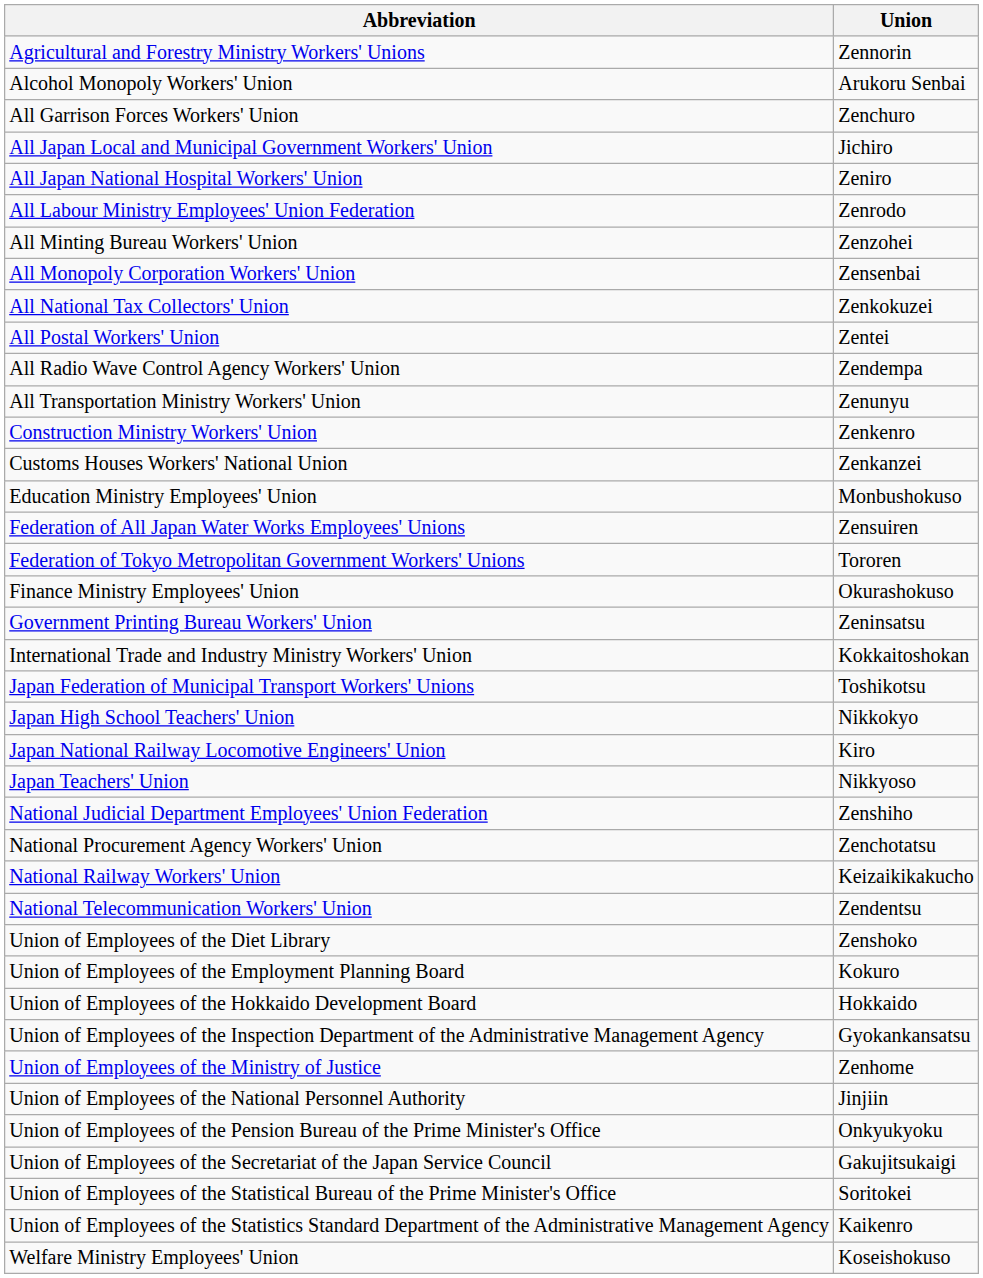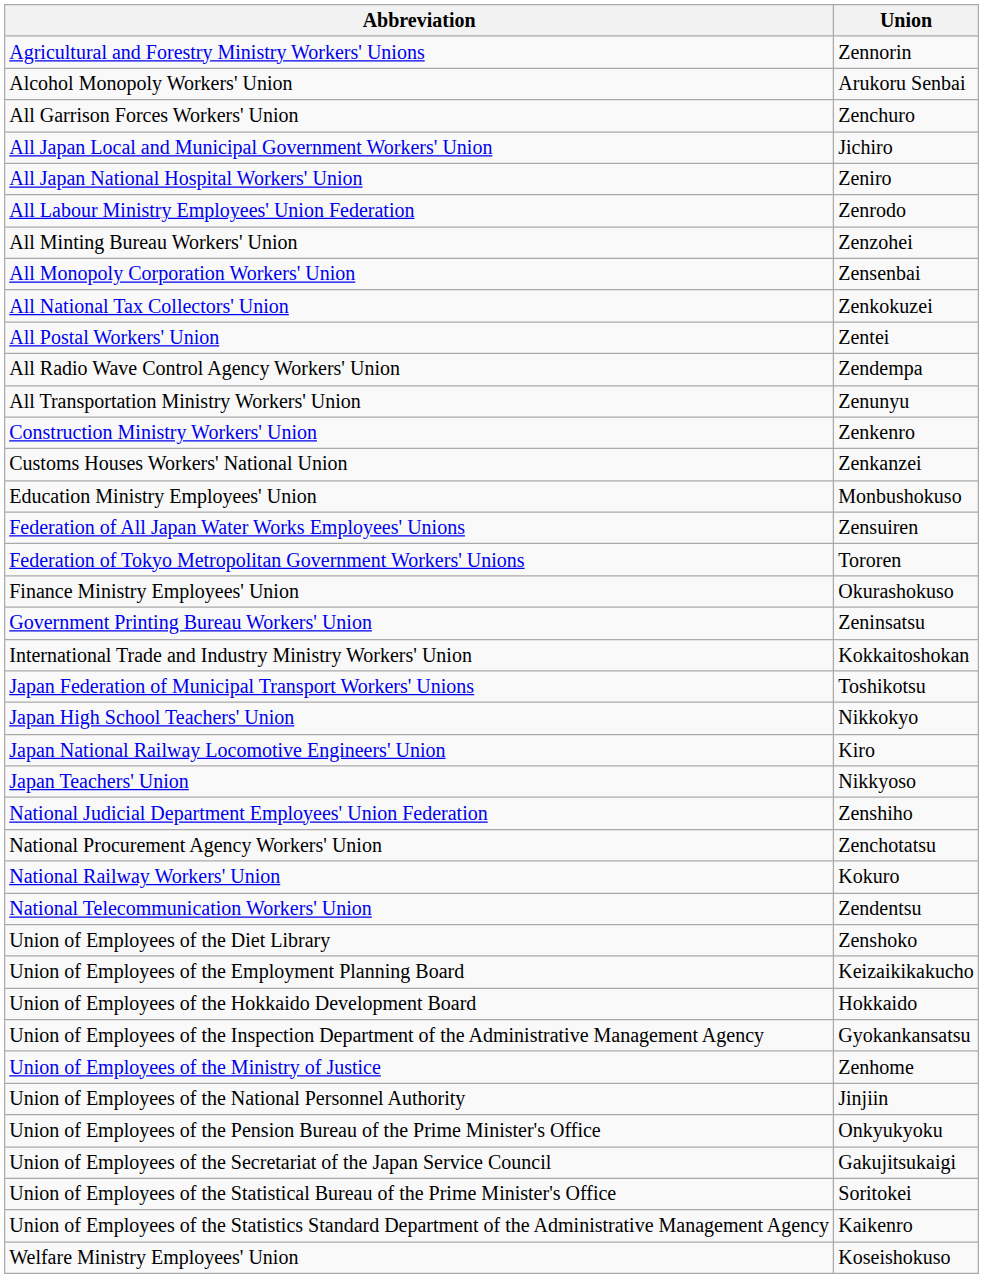National Railway Workers' Union | Union: Keizaikikakucho -> Kokuro
Union of Employees of the Employment Planning Board | Union: Kokuro -> Keizaikikakucho
